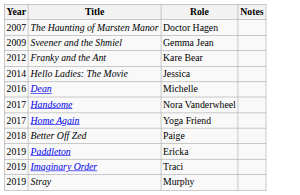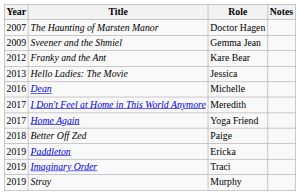Hello Ladies: The Movie | Year: 2014 -> 2013
+ row: 2017 | I Don't Feel at Home in This World Anymore | Meredith
- row: 2017 | Handsome | Nora Vanderwheel
